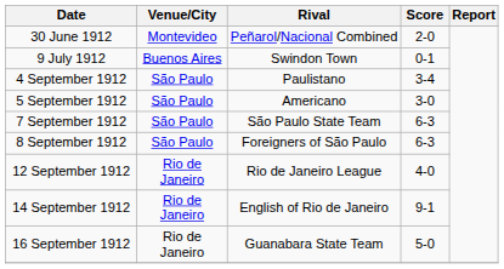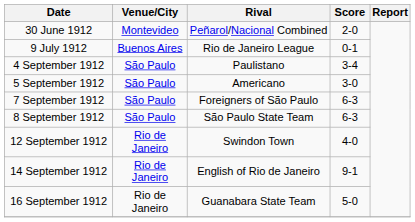9 July 1912 | Rival: Swindon Town -> Rio de Janeiro League
7 September 1912 | Rival: São Paulo State Team -> Foreigners of São Paulo
8 September 1912 | Rival: Foreigners of São Paulo -> São Paulo State Team
12 September 1912 | Rival: Rio de Janeiro League -> Swindon Town
